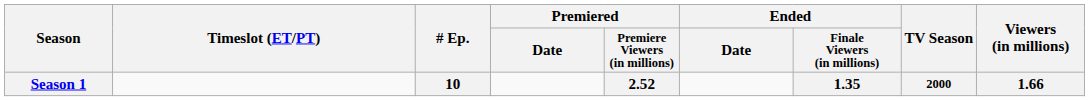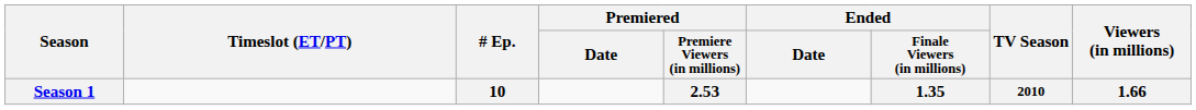Season 1 | Premiered / Premiere Viewers (in millions): 2.52 -> 2.53
Season 1 | TV Season: 2000 -> 2010
